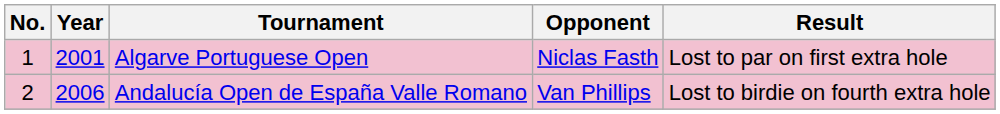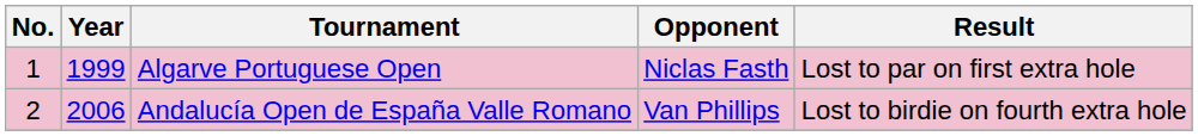Algarve Portuguese Open | Year: 2001 -> 1999
